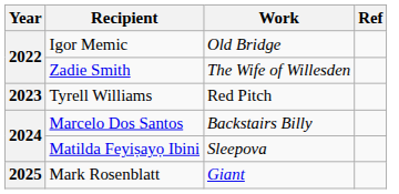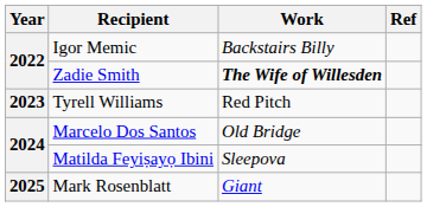Igor Memic | Work: Old Bridge -> Backstairs Billy
Zadie Smith | Work: normal -> bold
Marcelo Dos Santos | Work: Backstairs Billy -> Old Bridge
